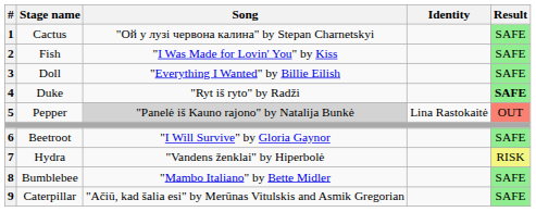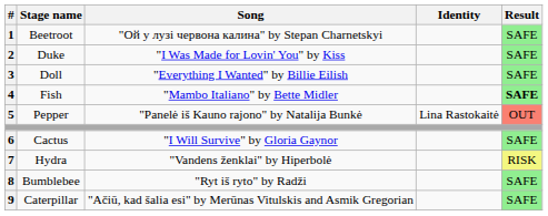1 | Stage name: Cactus -> Beetroot
2 | Stage name: Fish -> Duke
4 | Stage name: Duke -> Fish
4 | Song: "Ryt iš ryto" by Radži -> "Mambo Italiano" by Bette Midler
5 | Song: lightgrey background -> no background
6 | Stage name: Beetroot -> Cactus
8 | Song: "Mambo Italiano" by Bette Midler -> "Ryt iš ryto" by Radži
